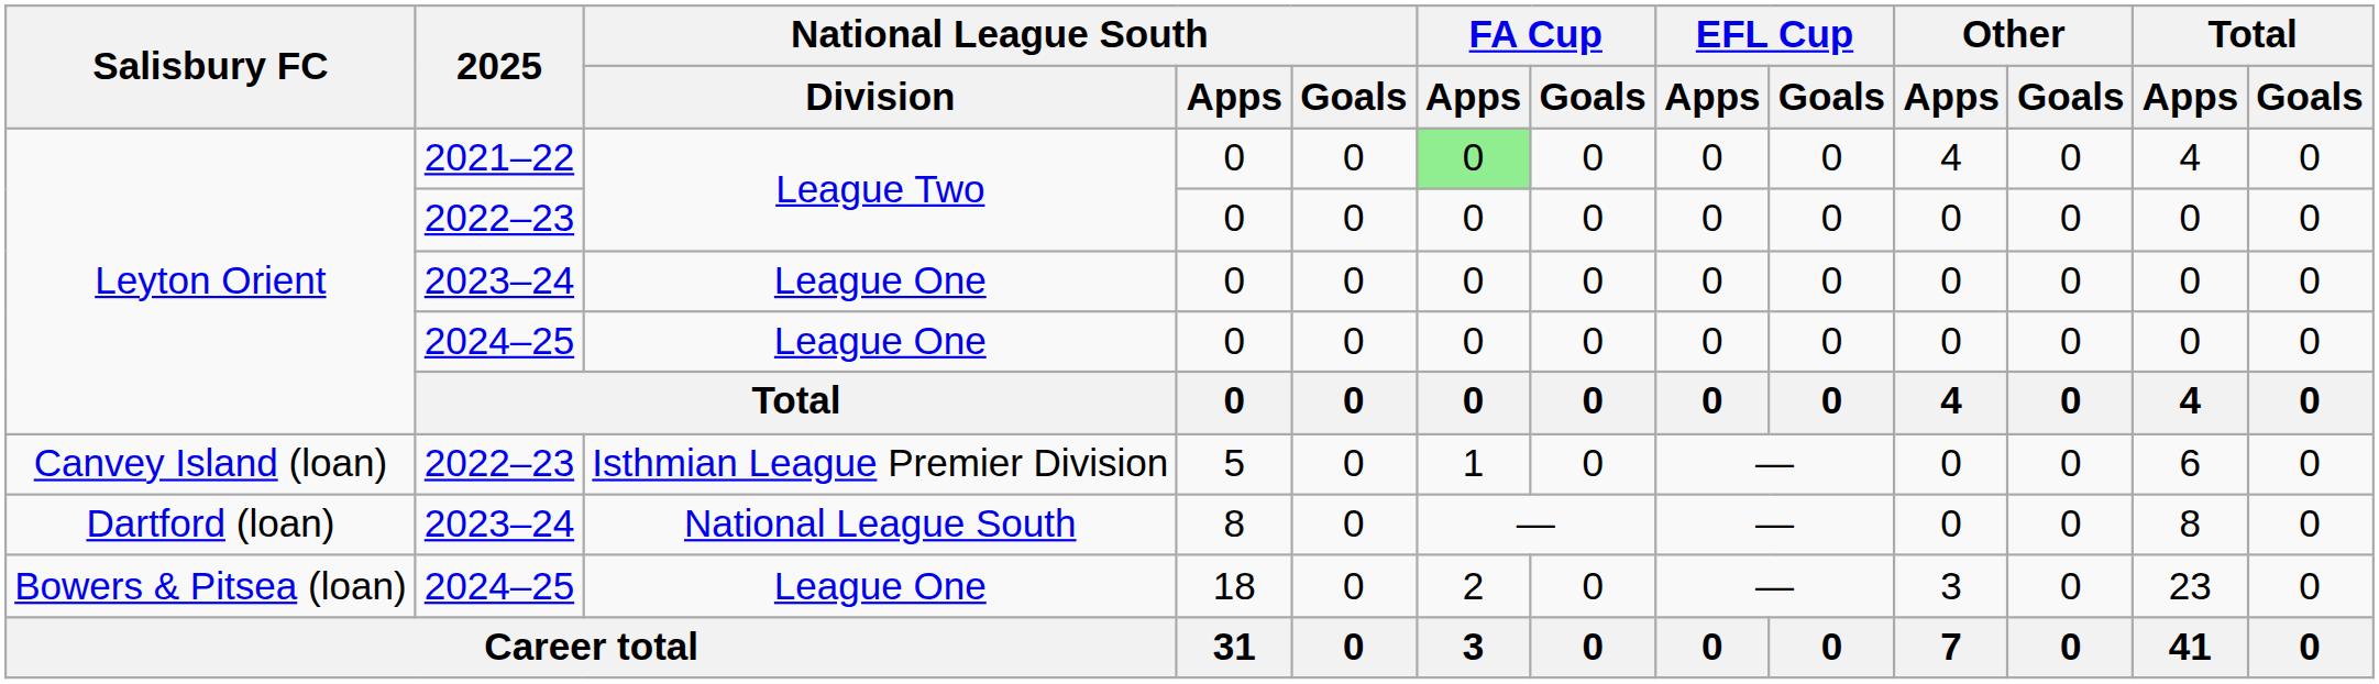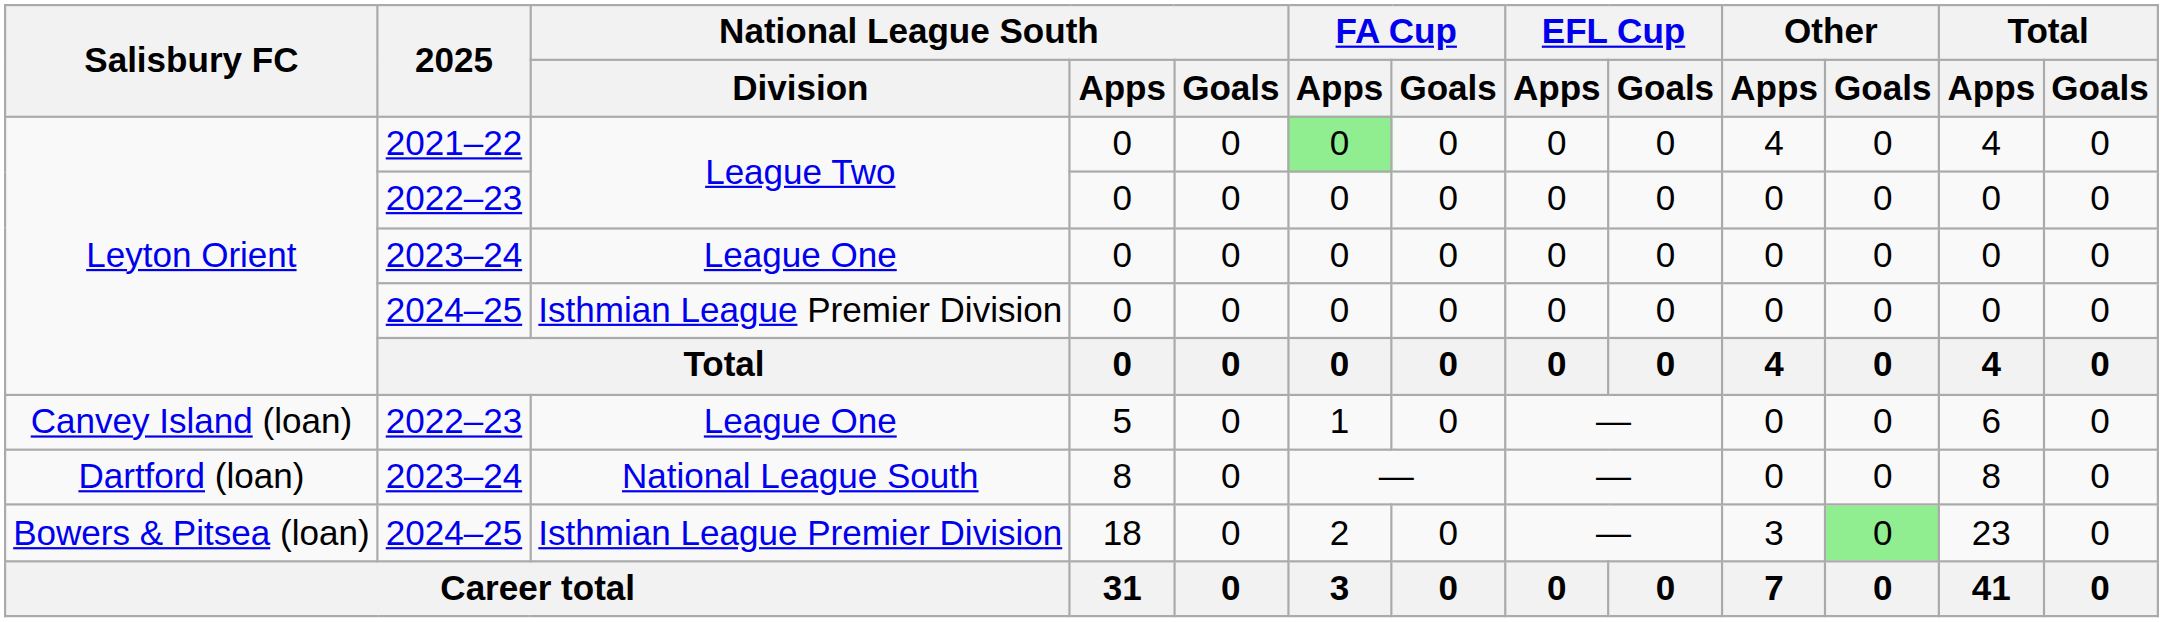Leyton Orient / 2024–25 | National League South / Division: League One -> Isthmian League Premier Division
Canvey Island (loan) | National League South / Division: Isthmian League Premier Division -> League One
Bowers & Pitsea (loan) | National League South / Division: League One -> Isthmian League Premier Division
Bowers & Pitsea (loan) | Other / Goals: no background -> lightgreen background
